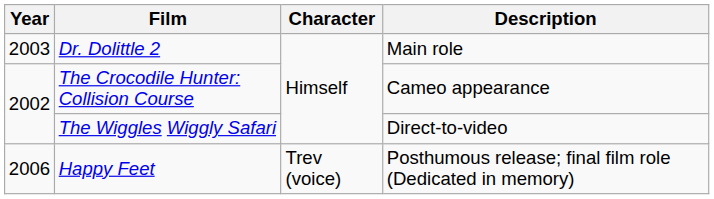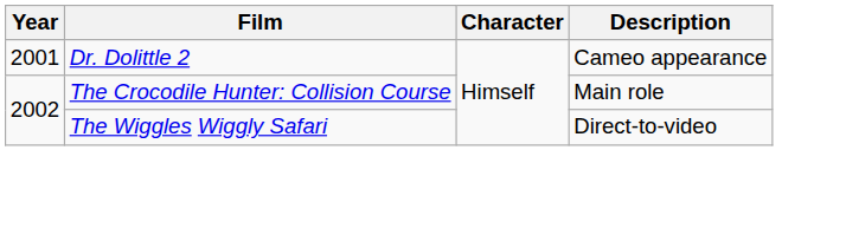Dr. Dolittle 2 | Year: 2003 -> 2001
Dr. Dolittle 2 | Description: Main role -> Cameo appearance
The Crocodile Hunter: Collision Course | Description: Cameo appearance -> Main role
- row: 2006 | Happy Feet | Trev (voice) | Posthumous release; final film role (Dedicated in memory)
